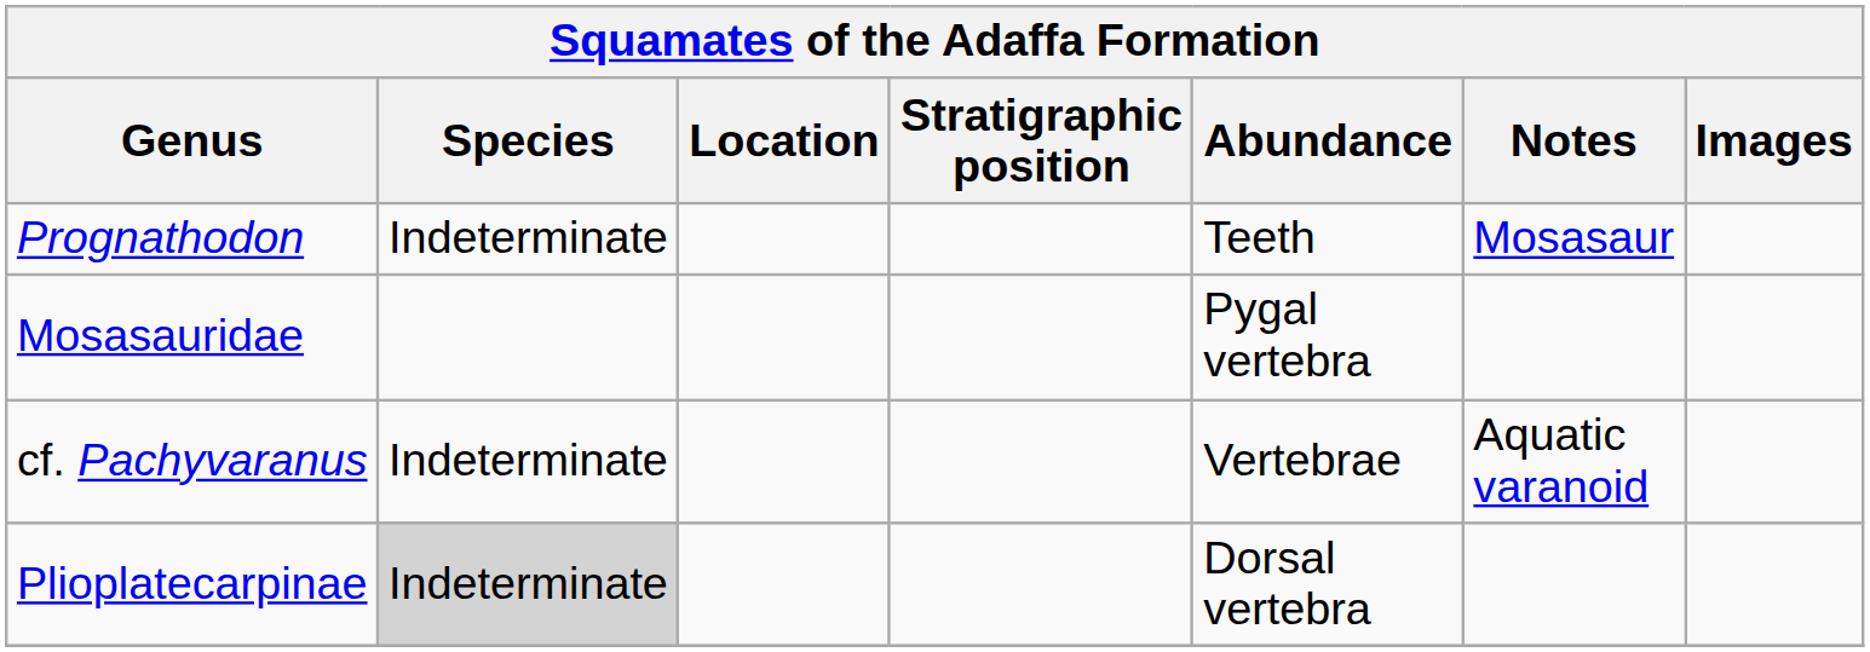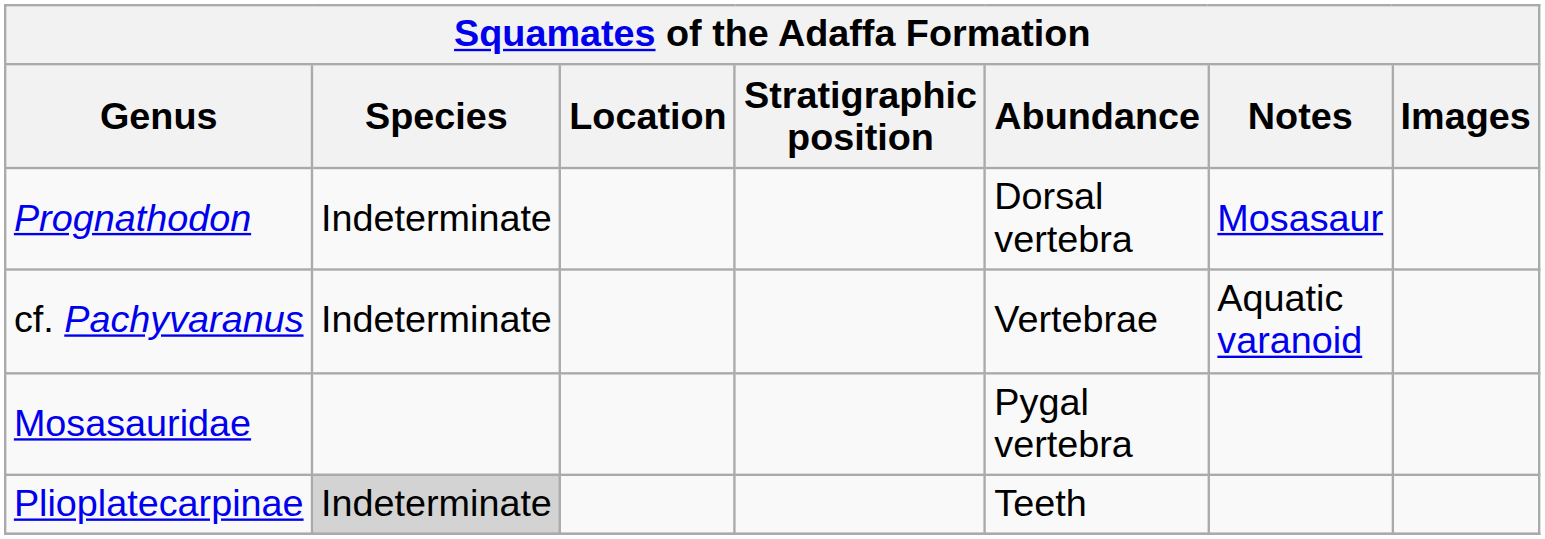Prognathodon | Abundance: Teeth -> Dorsal vertebra
rows swapped: cf. Pachyvaranus <-> Mosasauridae
Plioplatecarpinae | Abundance: Dorsal vertebra -> Teeth
